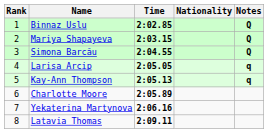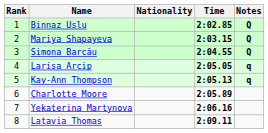columns swapped: Nationality <-> Time
